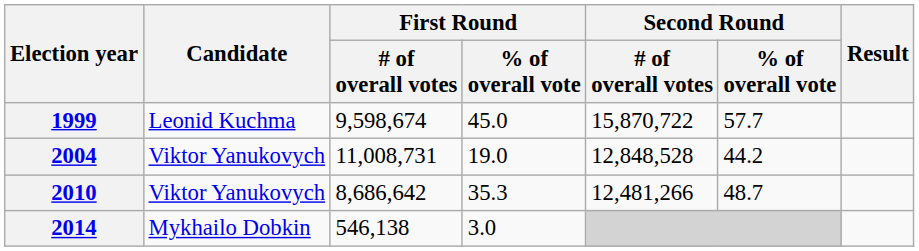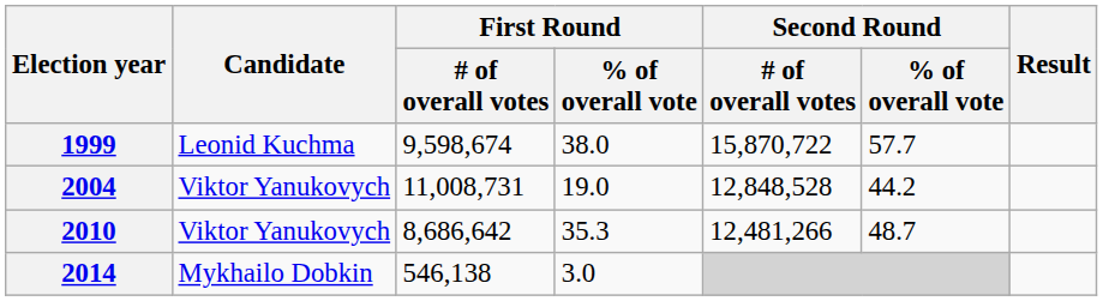1999 | First Round / % of overall vote: 45.0 -> 38.0
